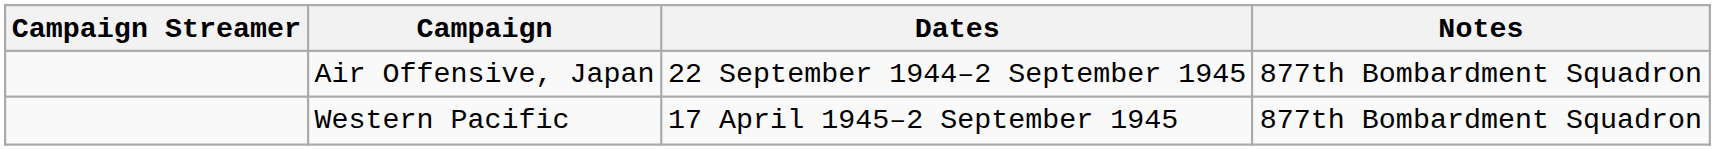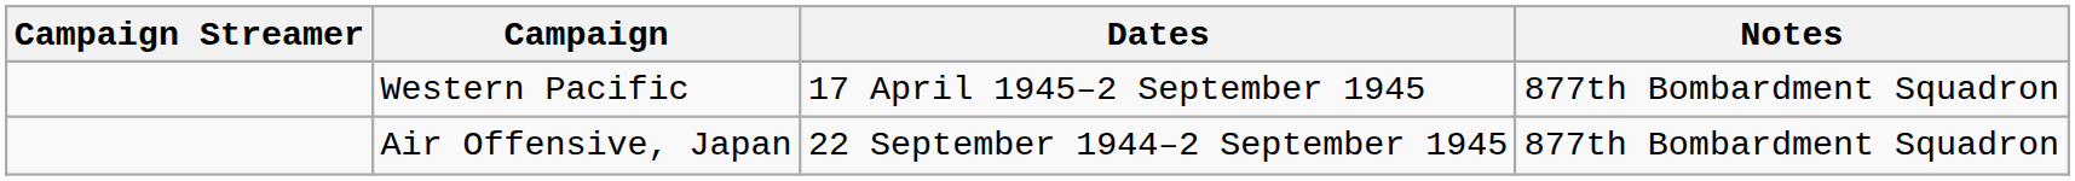rows swapped: Air Offensive, Japan <-> Western Pacific
